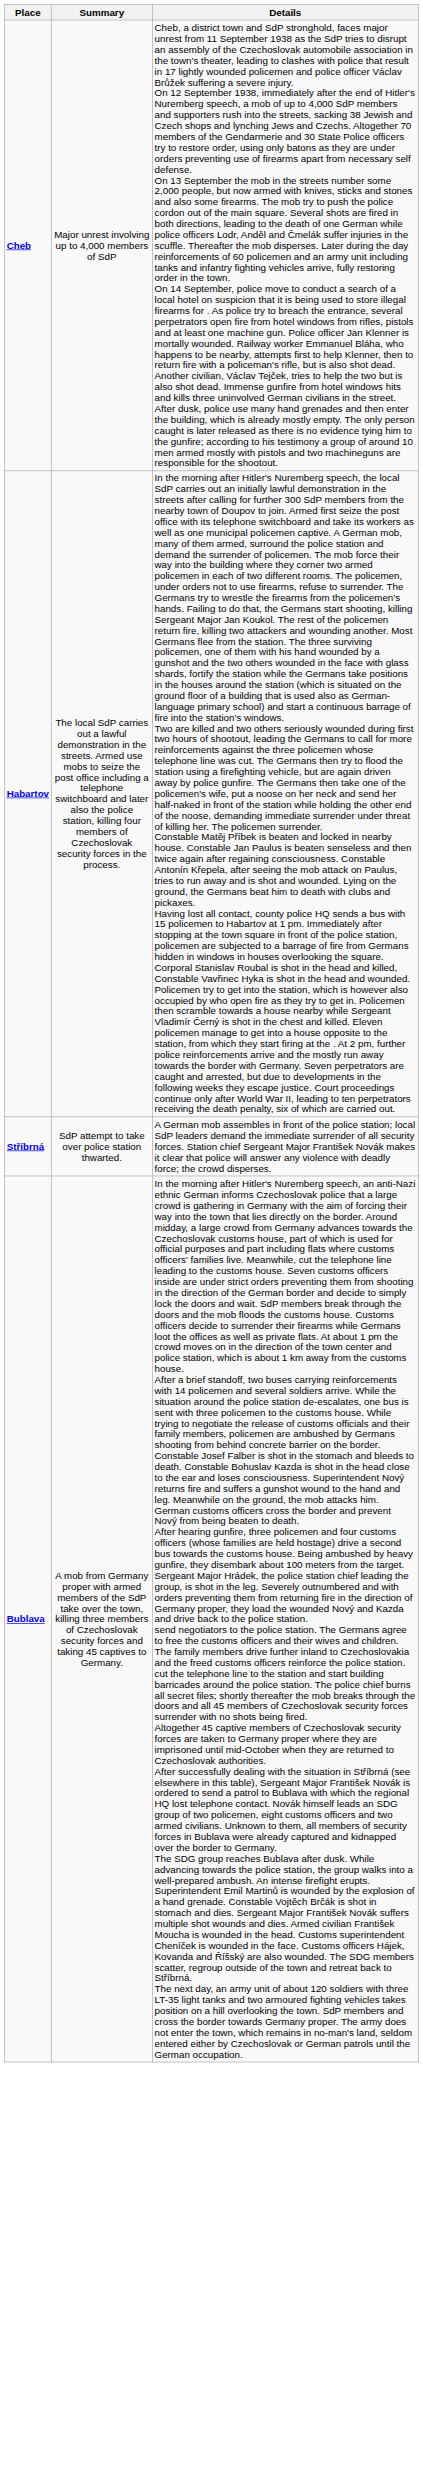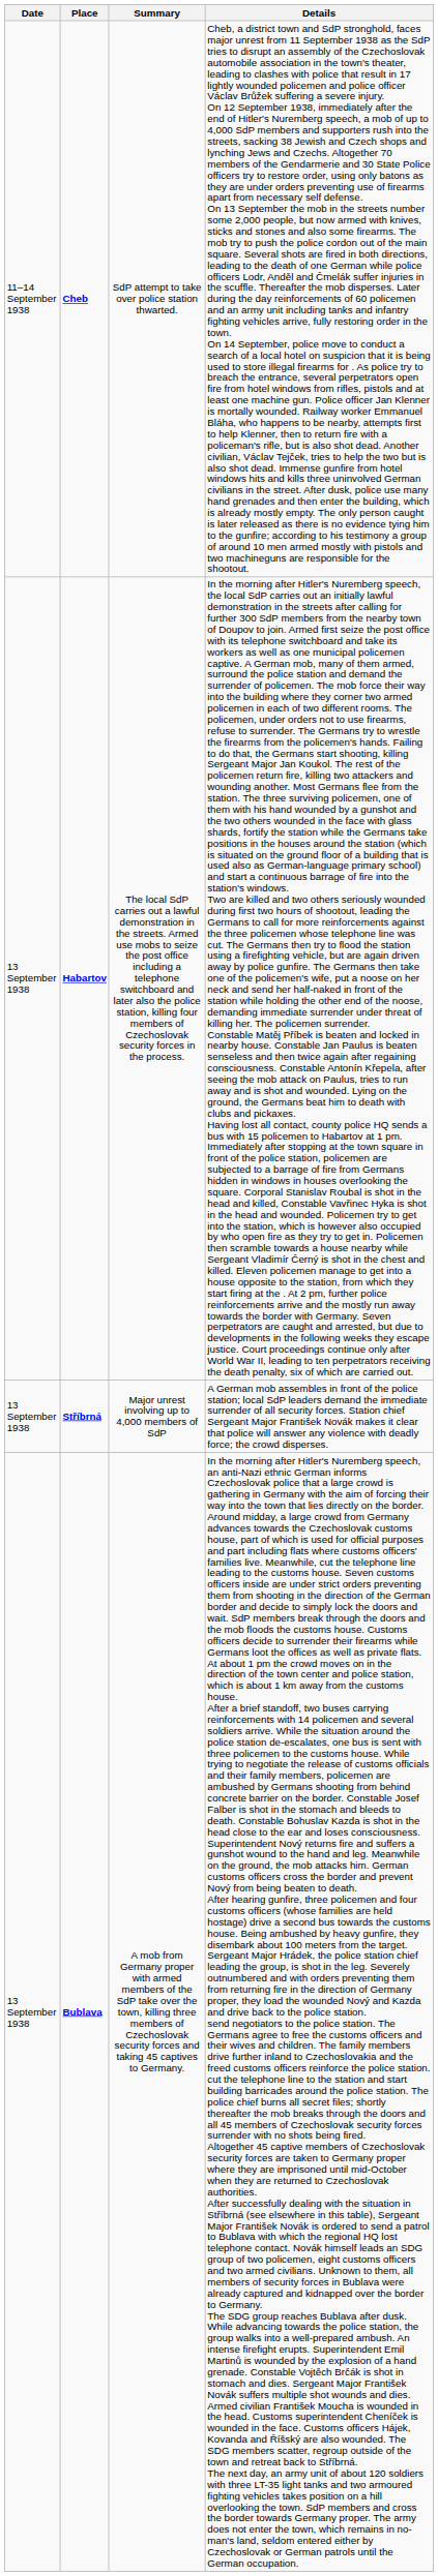+ column: Date | 11–14 September 1938 | 13 September 1938 | 13 September 1938 | 13 September 1938
Cheb | Summary: Major unrest involving up to 4,000 members of SdP -> SdP attempt to take over police station thwarted.
Stříbrná | Summary: SdP attempt to take over police station thwarted. -> Major unrest involving up to 4,000 members of SdP
